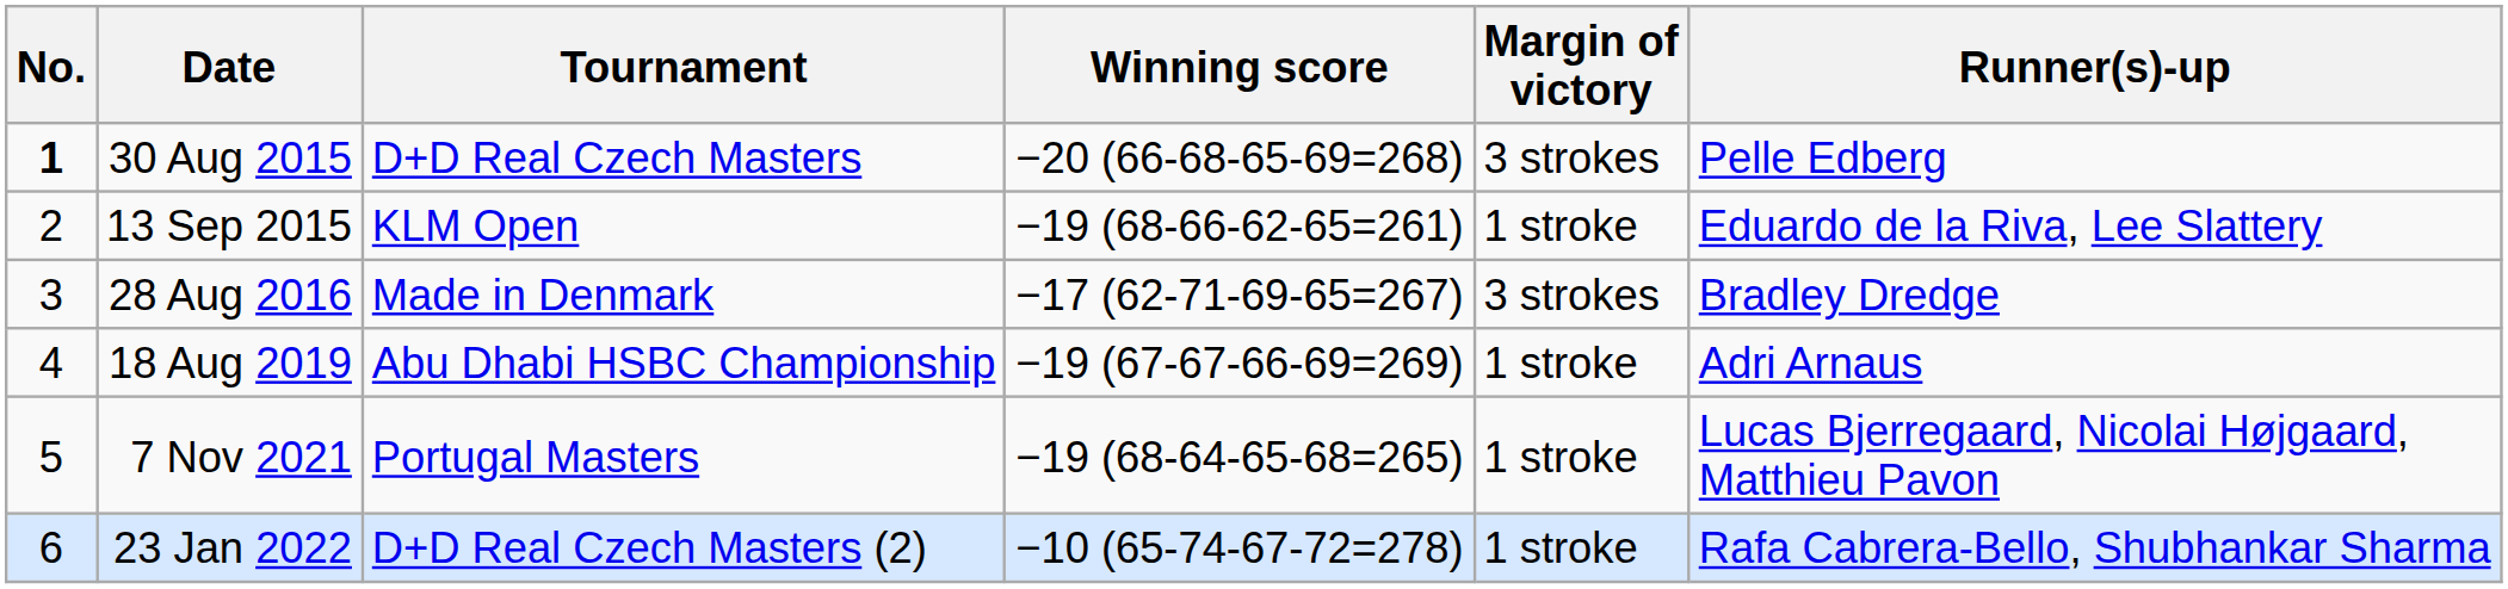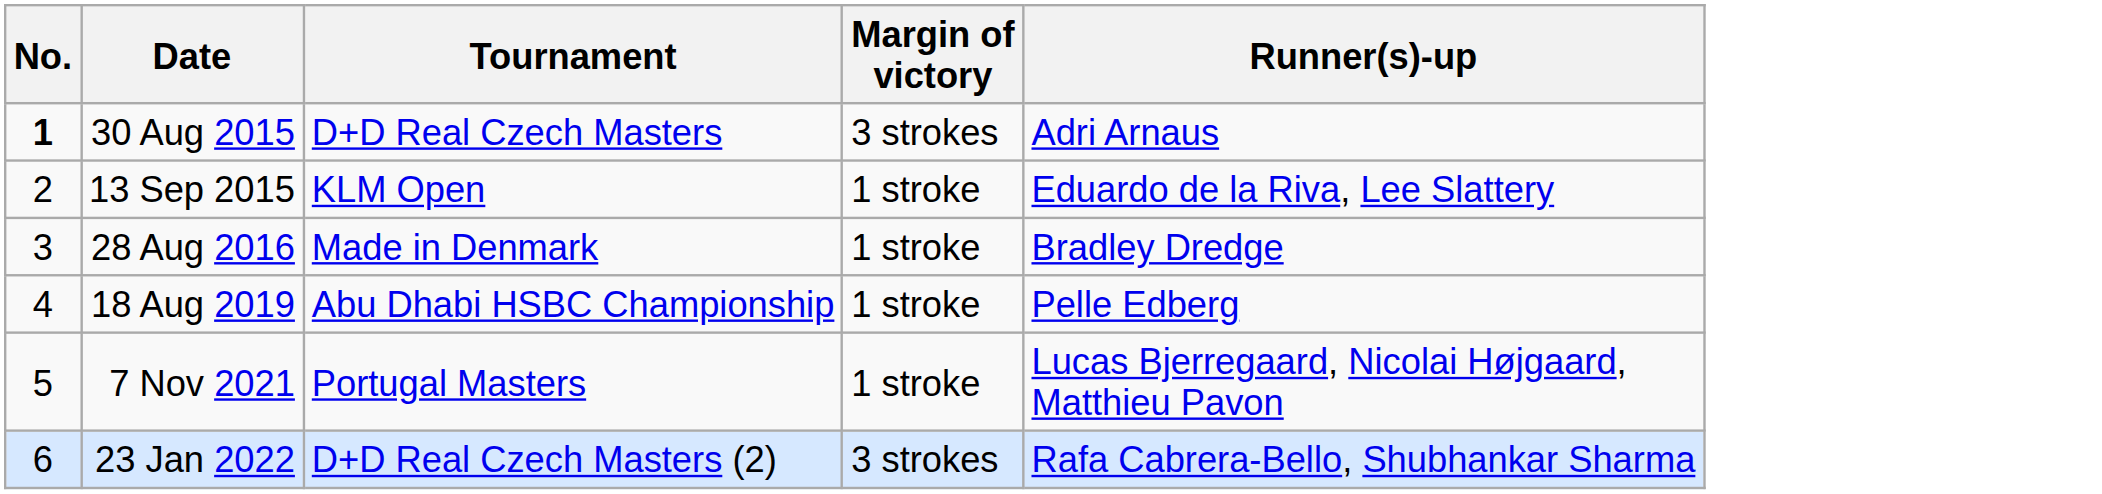- column: Winning score | −20 (66-68-65-69=268) | −19 (68-66-62-65=261) | −17 (62-71-69-65=267) | −19 (67-67-66-69=269) | −19 (68-64-65-68=265) | −10 (65-74-67-72=278)
30 Aug 2015 | Runner(s)-up: Pelle Edberg -> Adri Arnaus
28 Aug 2016 | Margin of victory: 3 strokes -> 1 stroke
18 Aug 2019 | Runner(s)-up: Adri Arnaus -> Pelle Edberg
23 Jan 2022 | Margin of victory: 1 stroke -> 3 strokes
